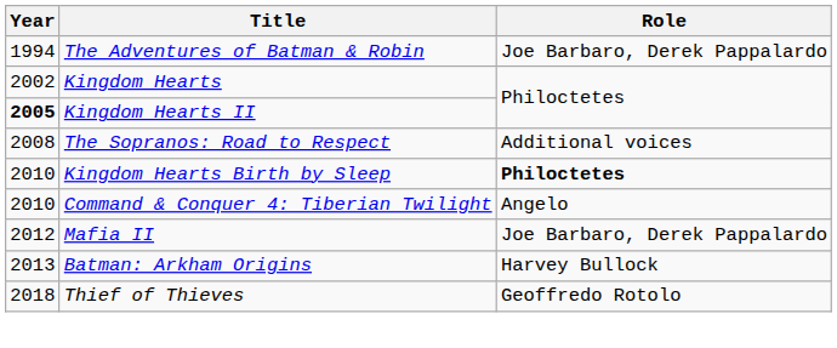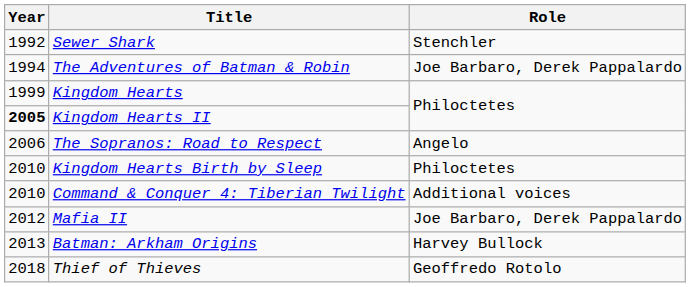+ row: 1992 | Sewer Shark | Stenchler
Kingdom Hearts | Year: 2002 -> 1999
The Sopranos: Road to Respect | Year: 2008 -> 2006
The Sopranos: Road to Respect | Role: Additional voices -> Angelo
Kingdom Hearts Birth by Sleep | Role: bold -> normal
Command & Conquer 4: Tiberian Twilight | Role: Angelo -> Additional voices
